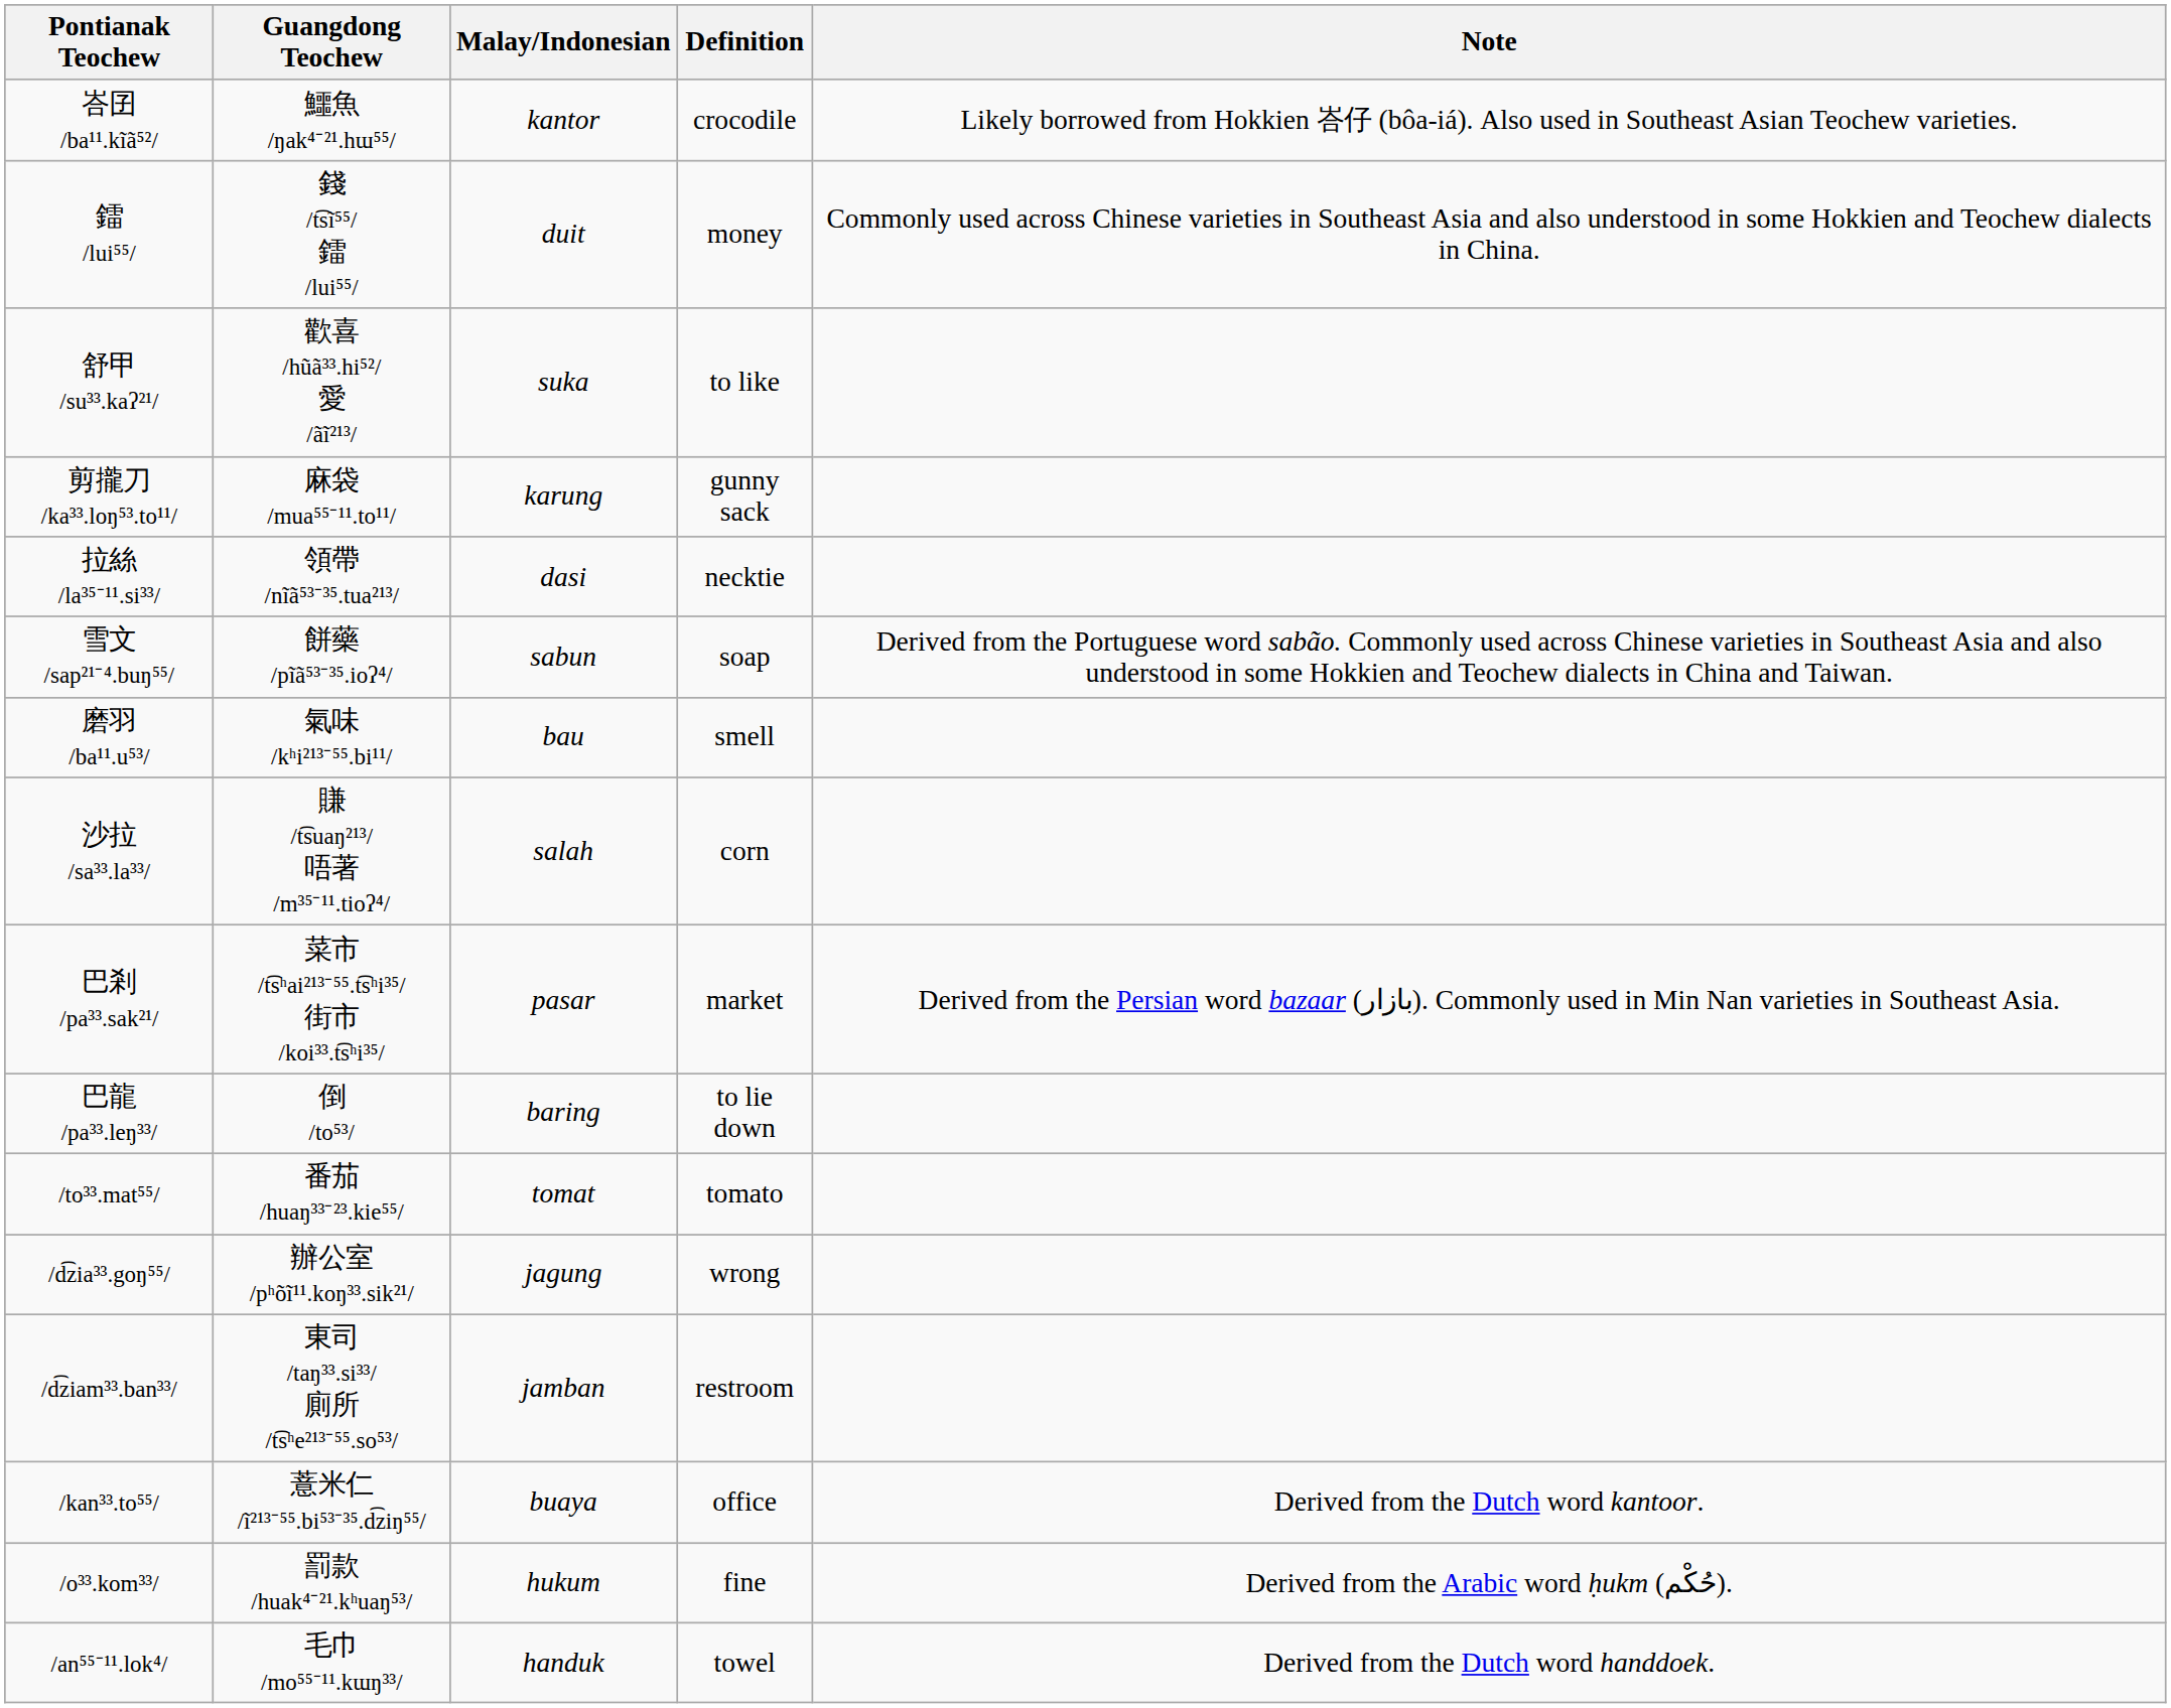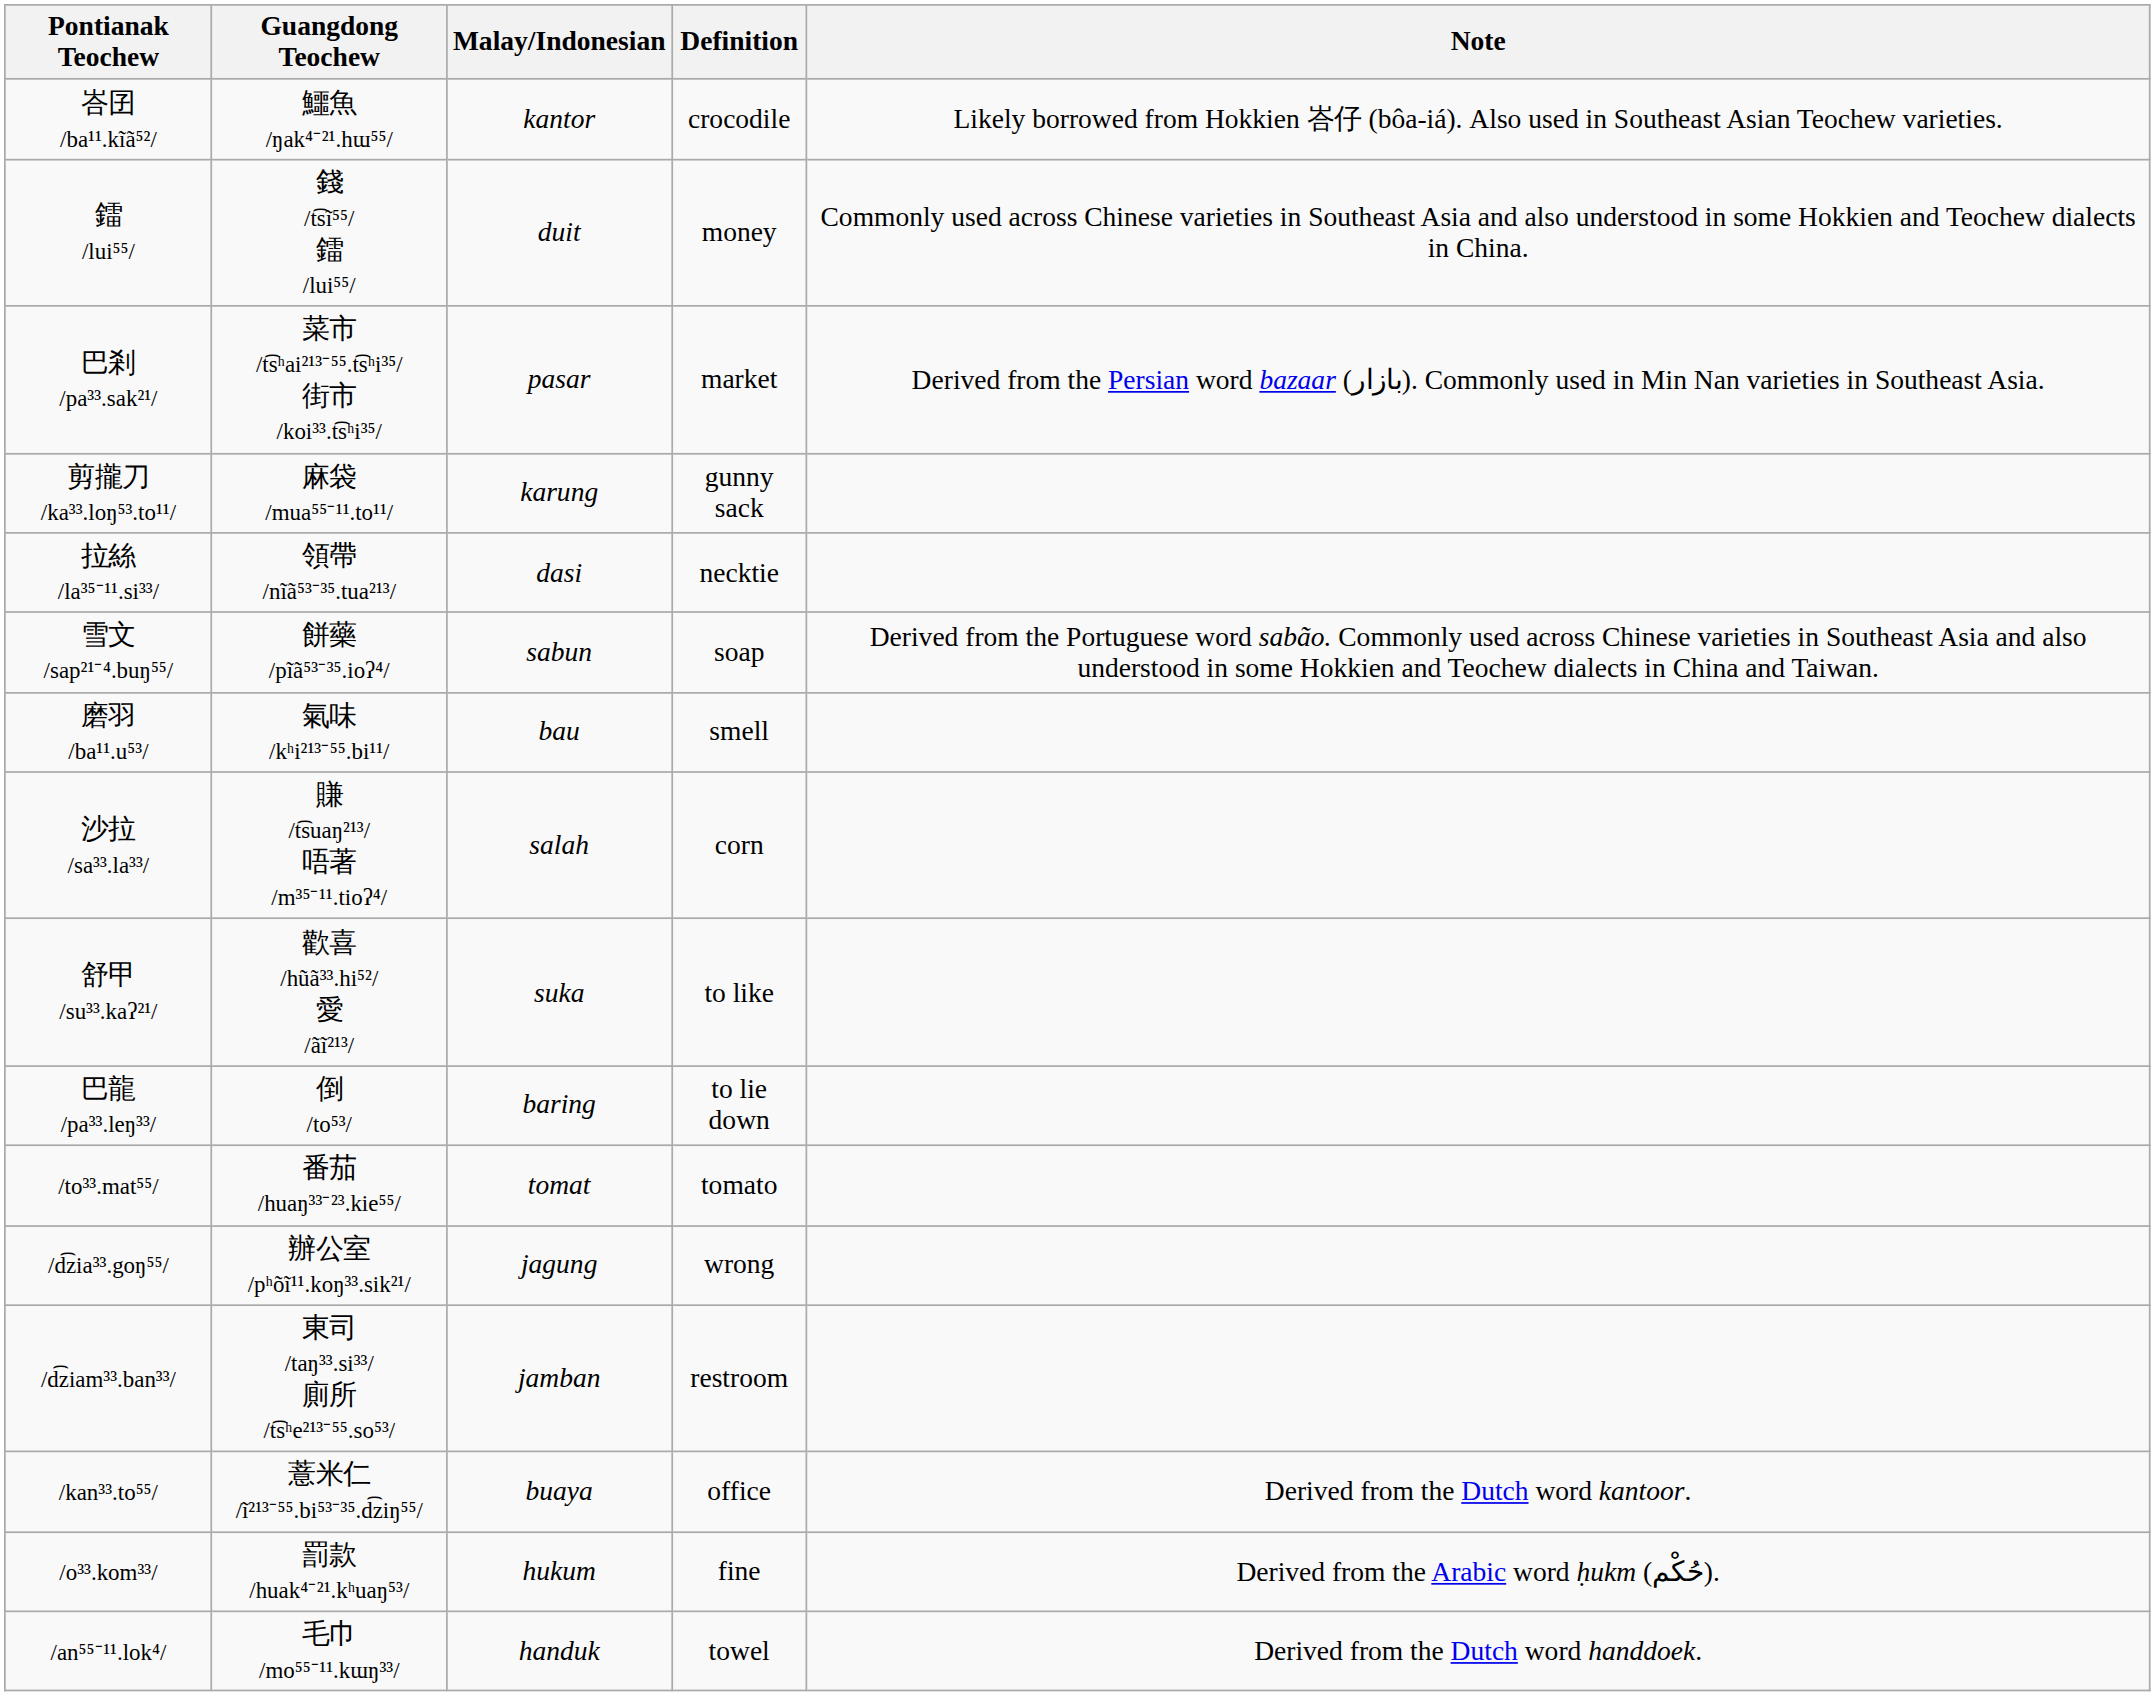rows swapped: 巴剎 /pa³³.sak²¹/ <-> 舒甲 /su³³.kaʔ²¹/
